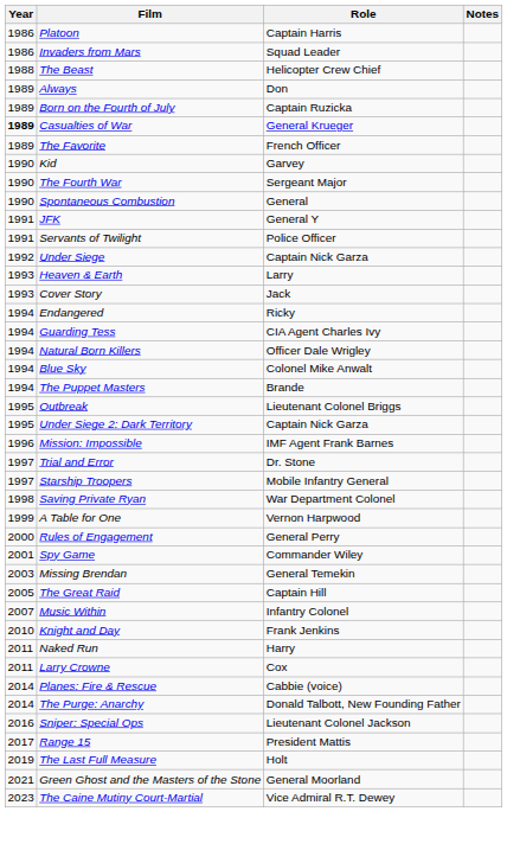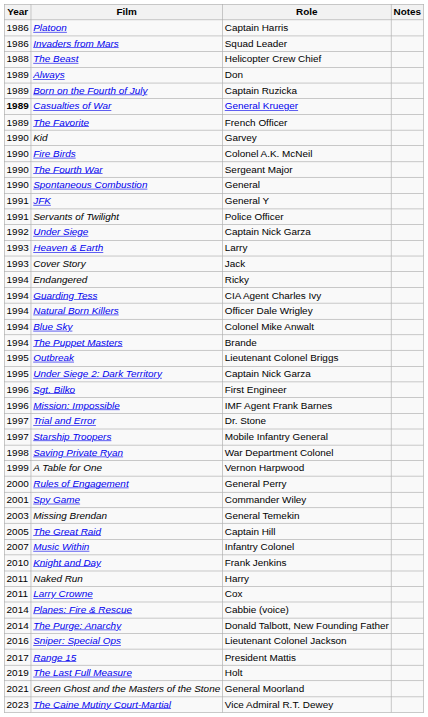+ row: 1990 | Fire Birds | Colonel A.K. McNeil
+ row: 1996 | Sgt. Bilko | First Engineer
